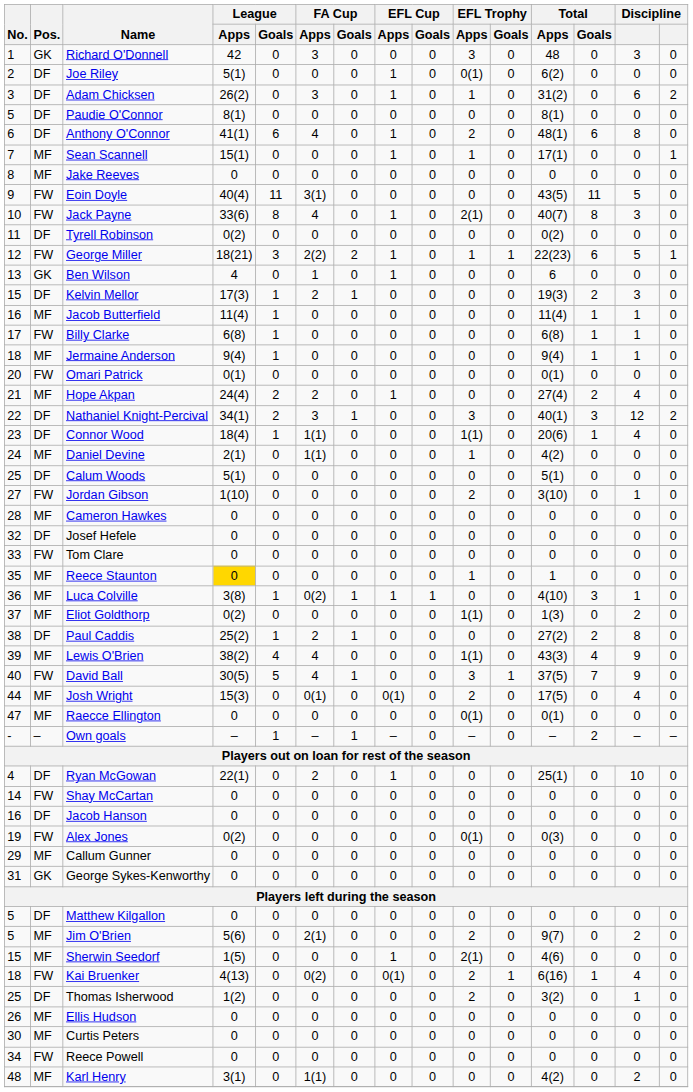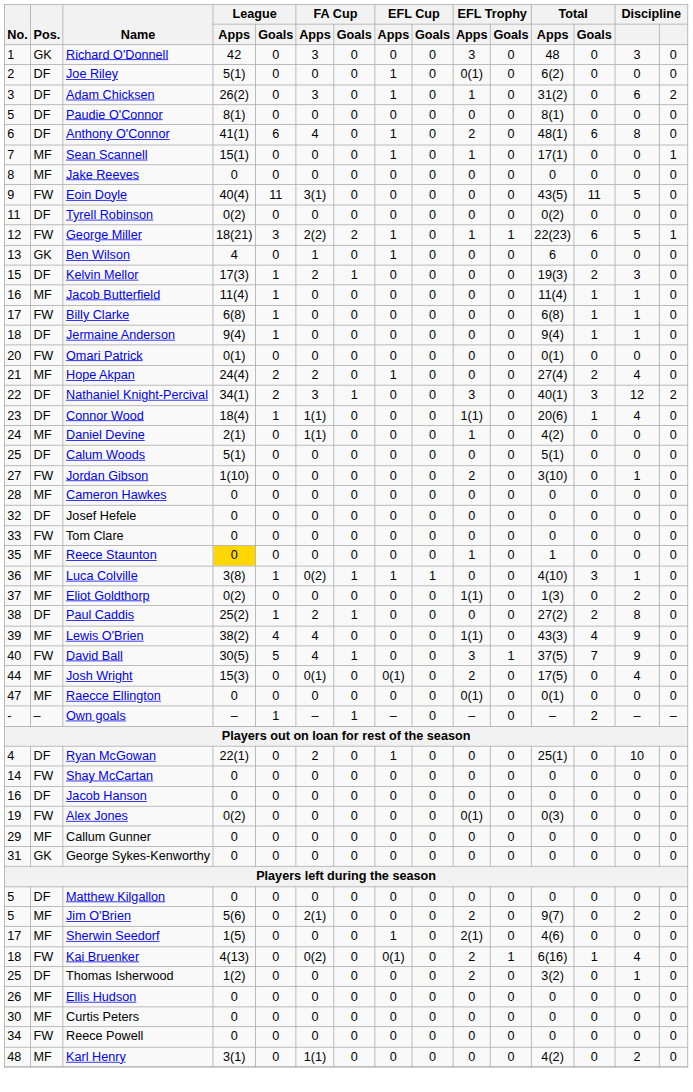- row: 10 | FW | Jack Payne | 33(6) | 8 | 4 | 0 | 1 | 0 | 2(1) | 0 | 40(7) | 8 | 3 | 0
Jermaine Anderson | Pos.: MF -> DF
Sherwin Seedorf | No.: 15 -> 17
